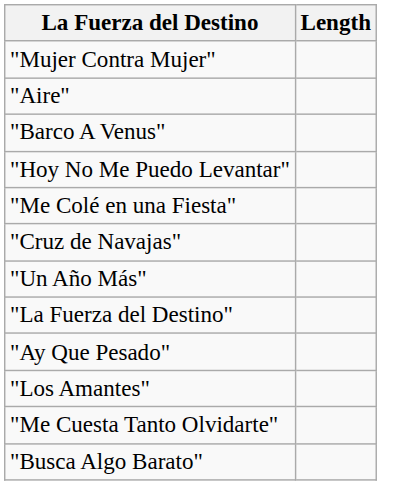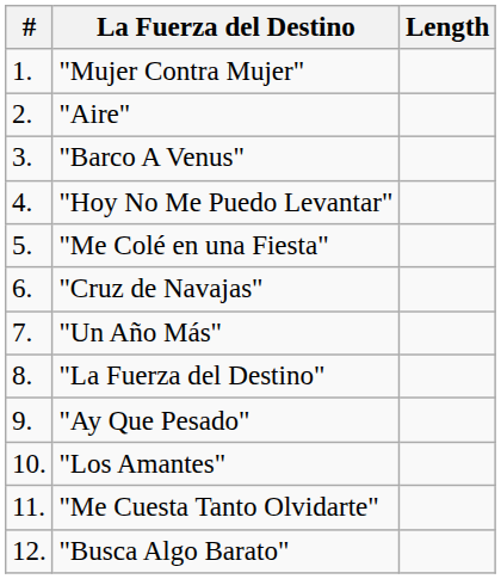+ column: # | 1. | 2. | 3. | 4. | 5. | 6. | 7. | 8. | 9. | 10. | 11. | 12.
